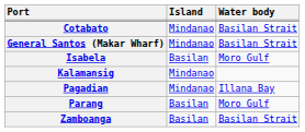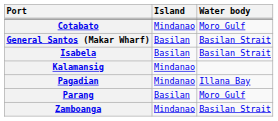Cotabato | Water body: Basilan Strait -> Moro Gulf
General Santos (Makar Wharf) | Island: Mindanao -> Basilan
Isabela | Water body: Moro Gulf -> Basilan Strait
Zamboanga | Island: Basilan -> Mindanao
